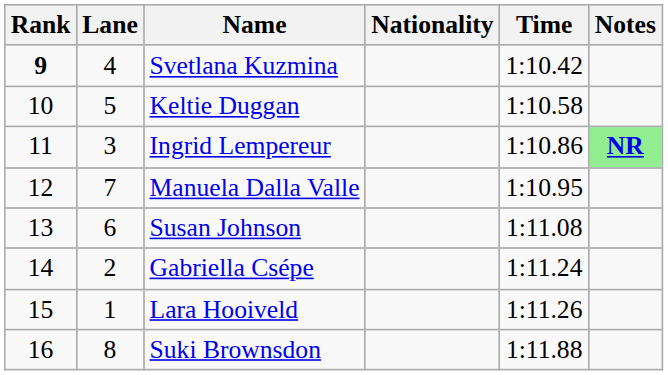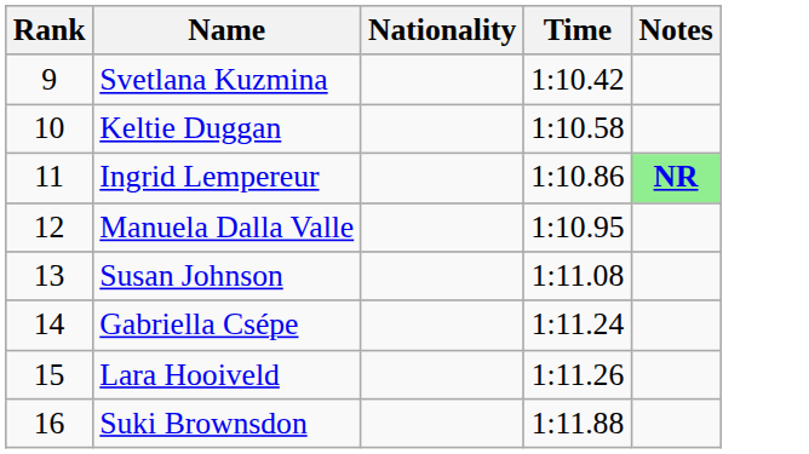- column: Lane | 4 | 5 | 3 | 7 | 6 | 2 | 1 | 8
Svetlana Kuzmina | Rank: bold -> normal
